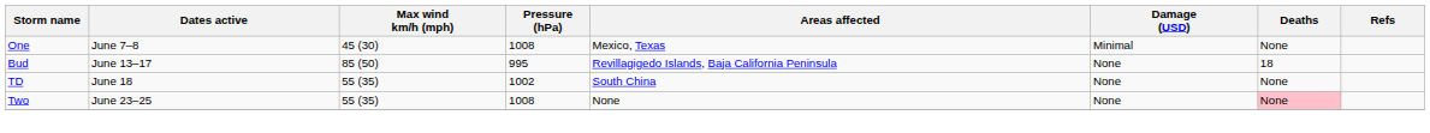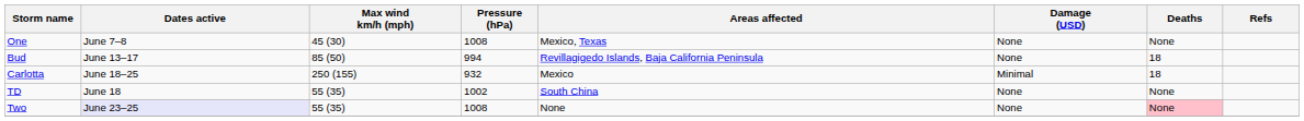One | Damage (USD): Minimal -> None
Bud | Pressure (hPa): 995 -> 994
+ row: Carlotta | June 18–25 | 250 (155) | 932 | Mexico | Minimal | 18
Two | Dates active: no background -> lavender background
